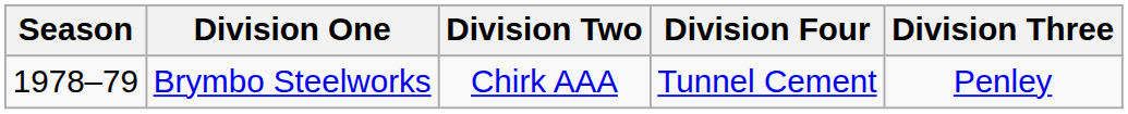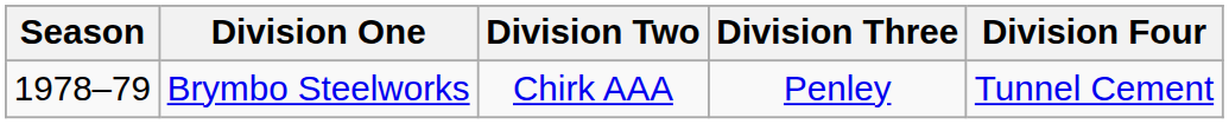columns swapped: Division Three <-> Division Four
